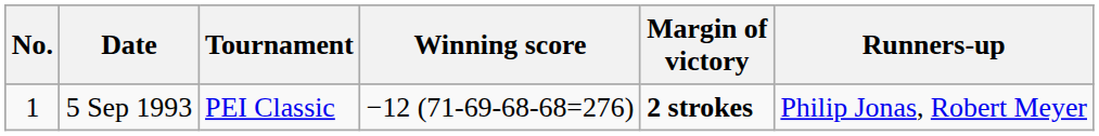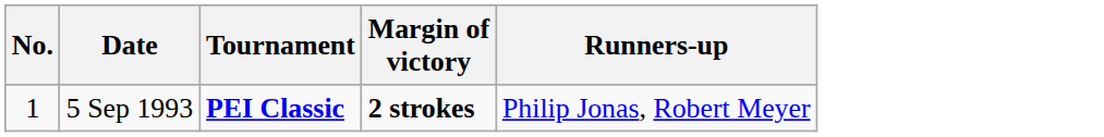- column: Winning score | −12 (71-69-68-68=276)
5 Sep 1993 | Tournament: normal -> bold
